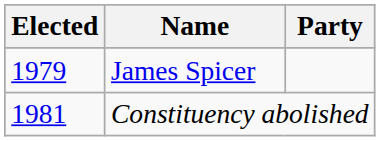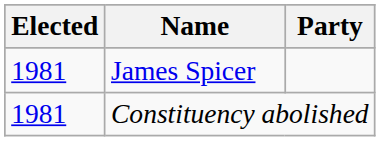James Spicer | Elected: 1979 -> 1981
